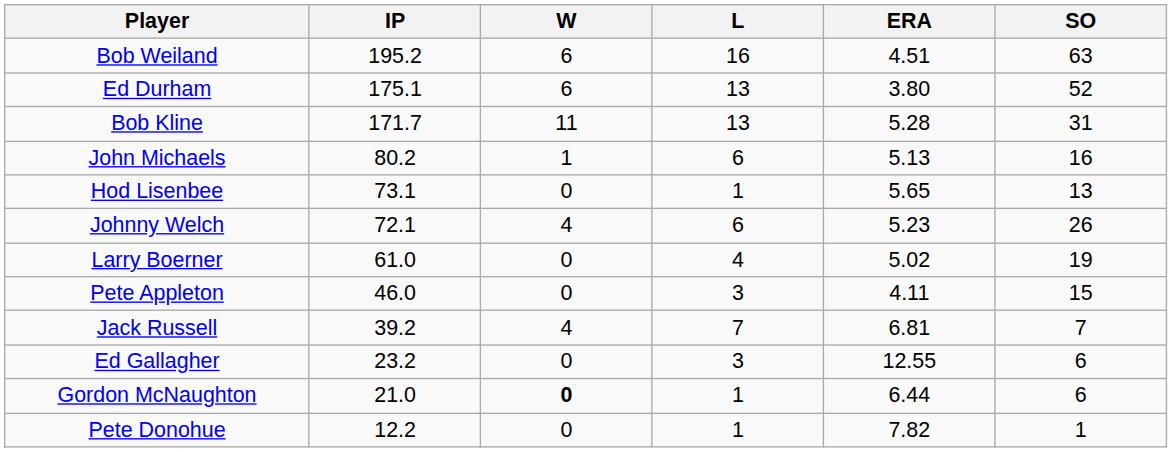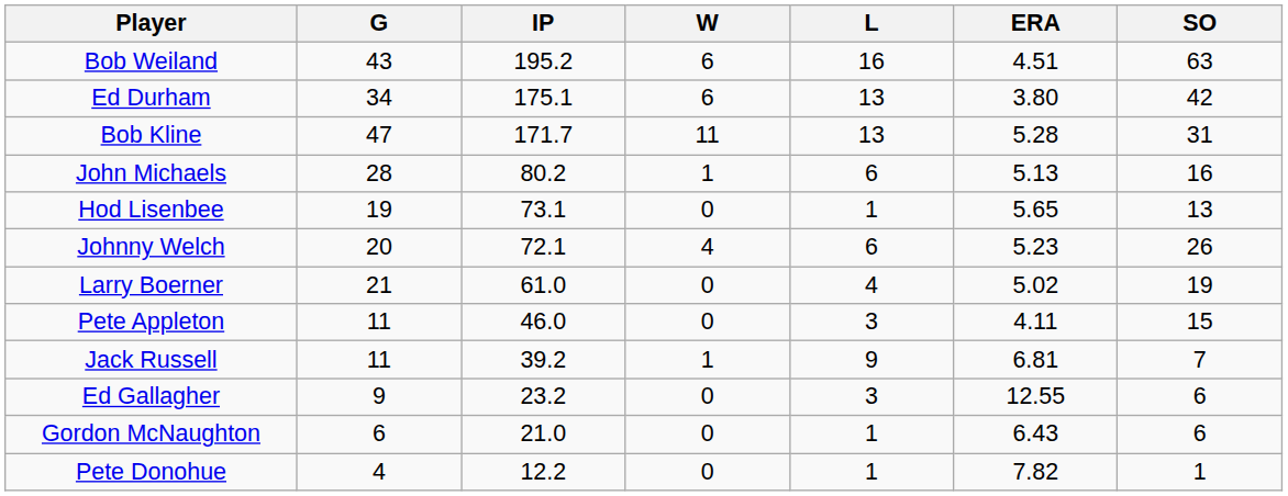+ column: G | 43 | 34 | 47 | 28 | 19 | 20 | 21 | 11 | 11 | 9 | 6 | 4
Ed Durham | SO: 52 -> 42
Jack Russell | W: 4 -> 1
Jack Russell | L: 7 -> 9
Gordon McNaughton | W: bold -> normal
Gordon McNaughton | ERA: 6.44 -> 6.43
